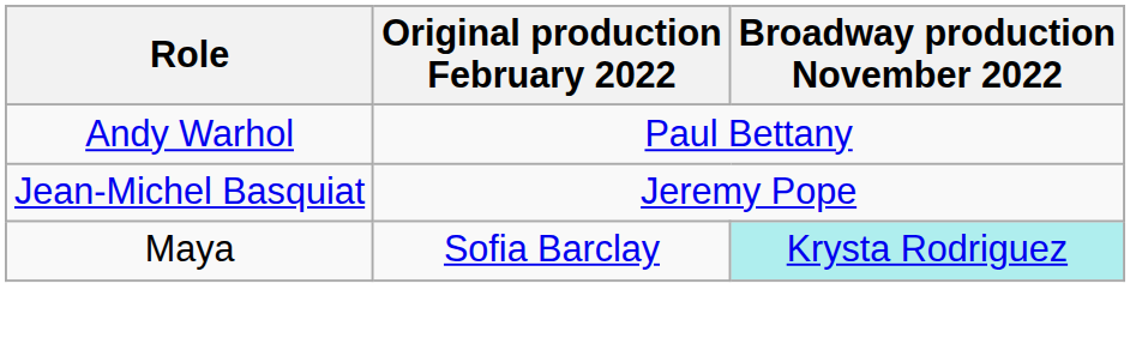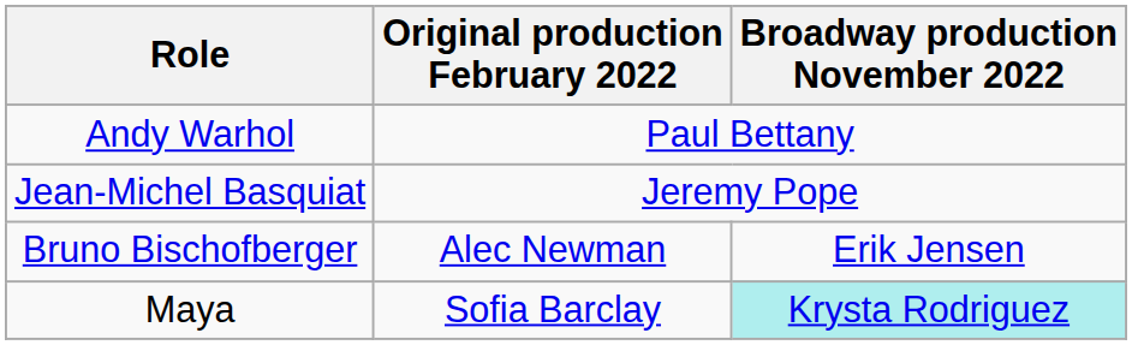+ row: Bruno Bischofberger | Alec Newman | Erik Jensen
